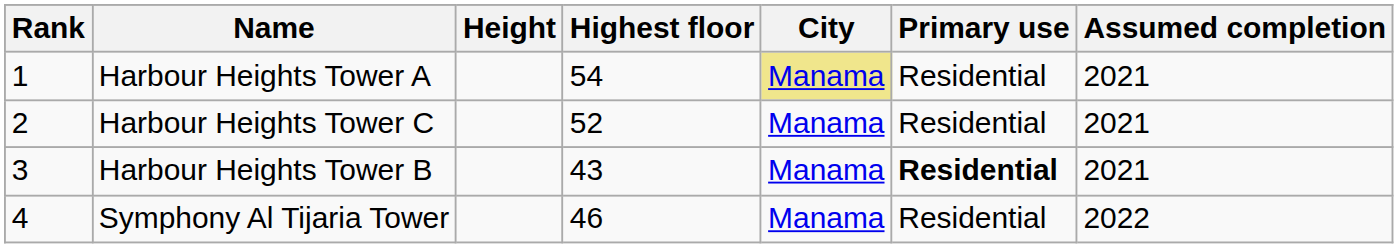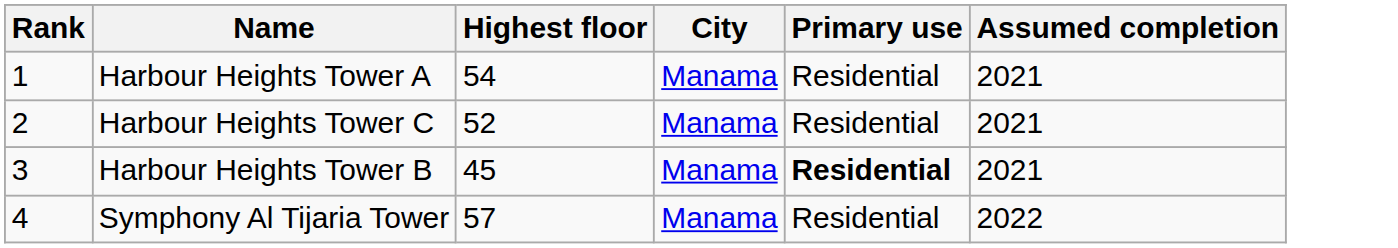- column: Height
Harbour Heights Tower A | City: khaki background -> no background
Harbour Heights Tower B | Highest floor: 43 -> 45
Symphony Al Tijaria Tower | Highest floor: 46 -> 57
